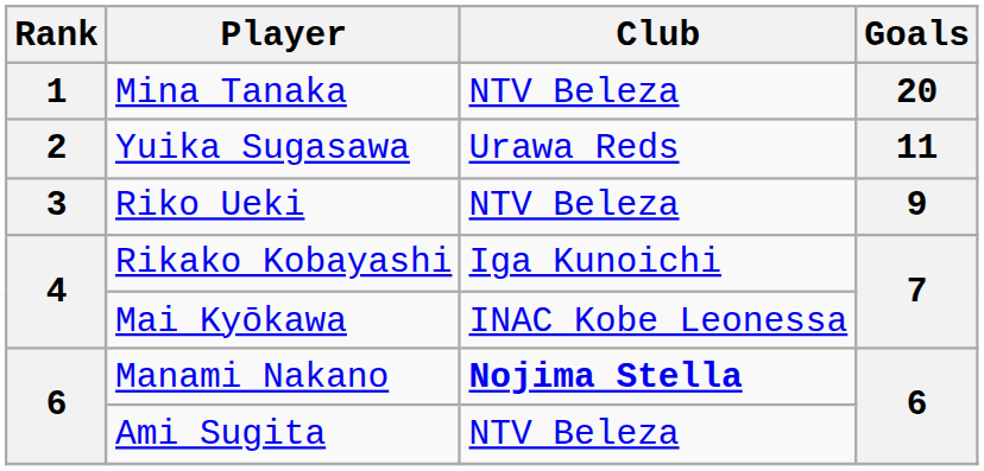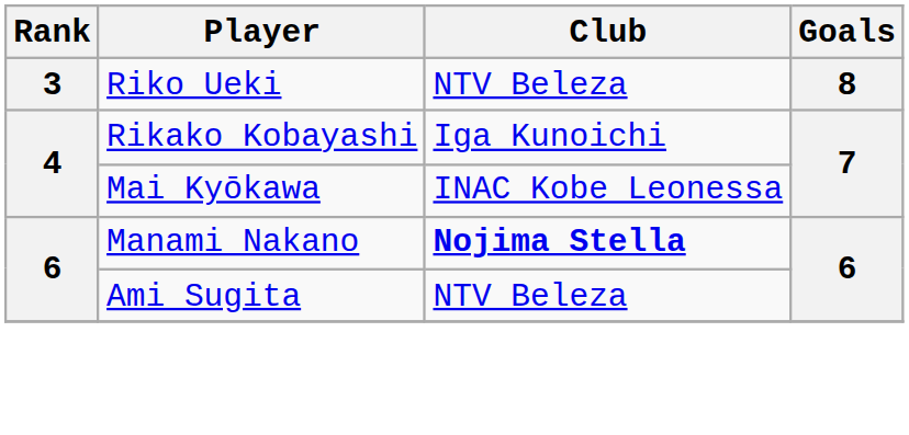- row: 1 | Mina Tanaka | NTV Beleza | 20
- row: 2 | Yuika Sugasawa | Urawa Reds | 11
Riko Ueki | Goals: 9 -> 8
